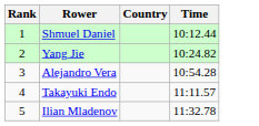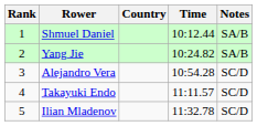+ column: Notes | SA/B | SA/B | SC/D | SC/D | SC/D
